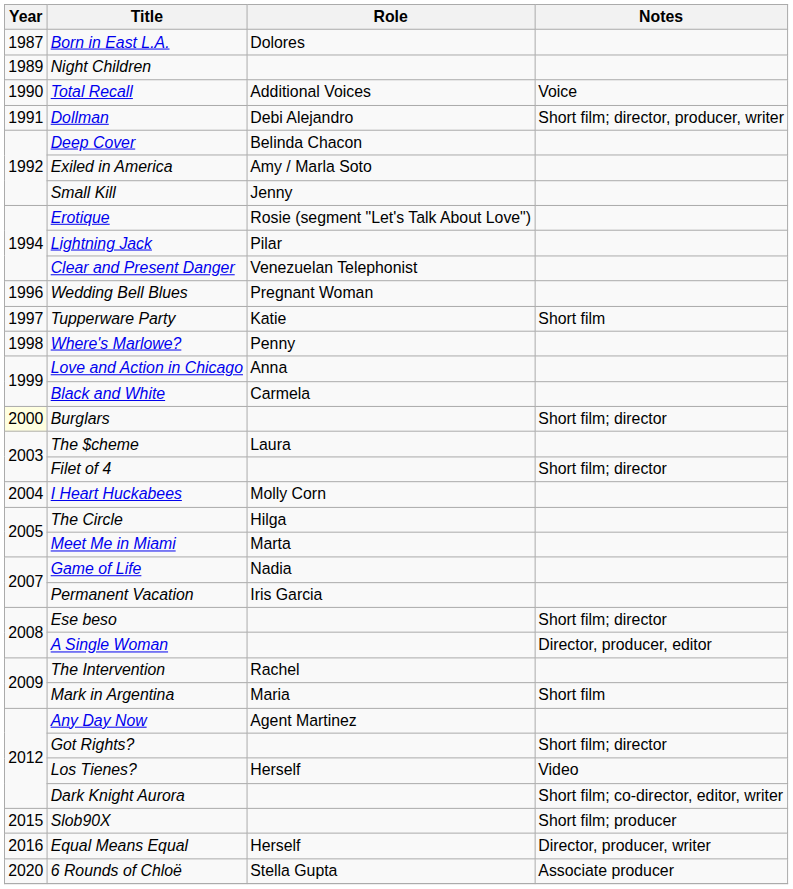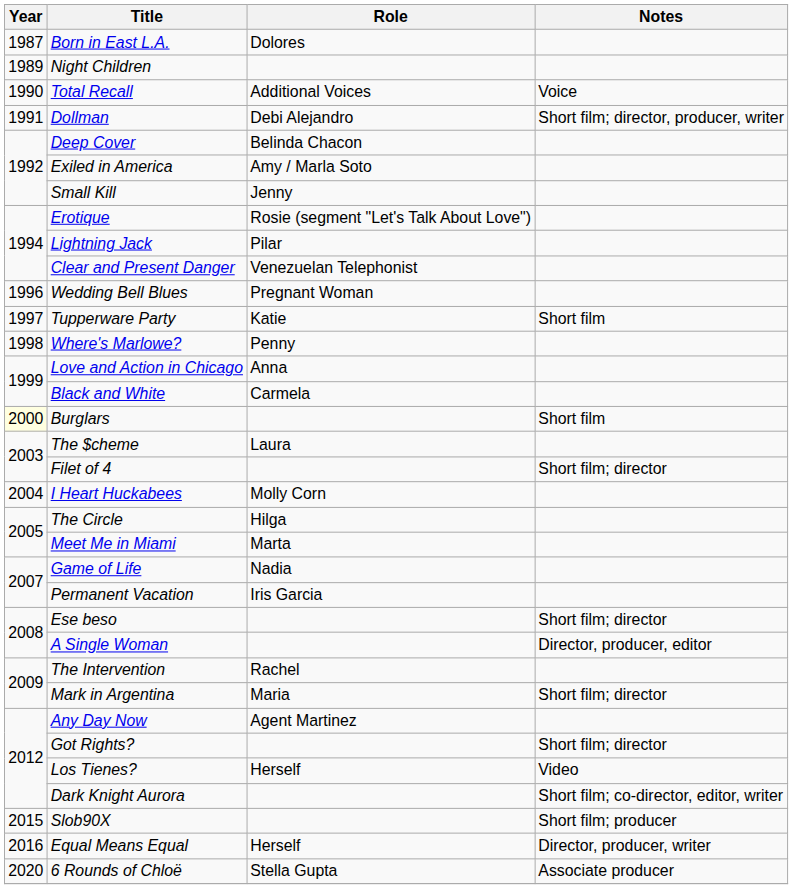Burglars | Notes: Short film; director -> Short film
Mark in Argentina | Notes: Short film -> Short film; director
